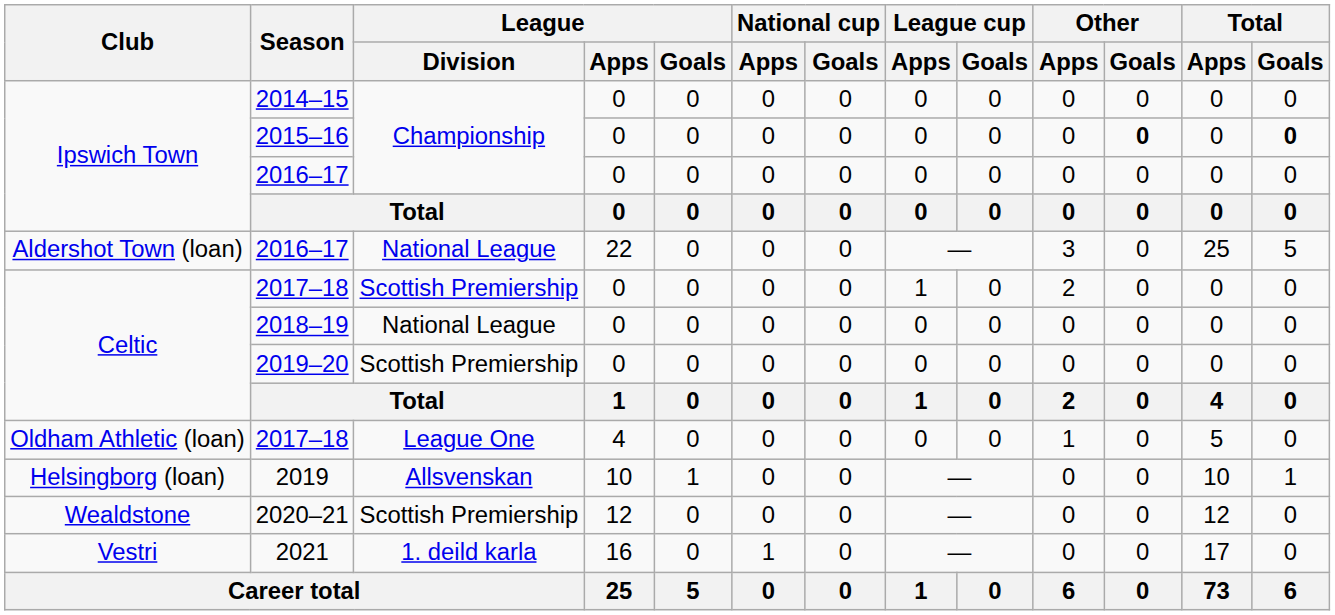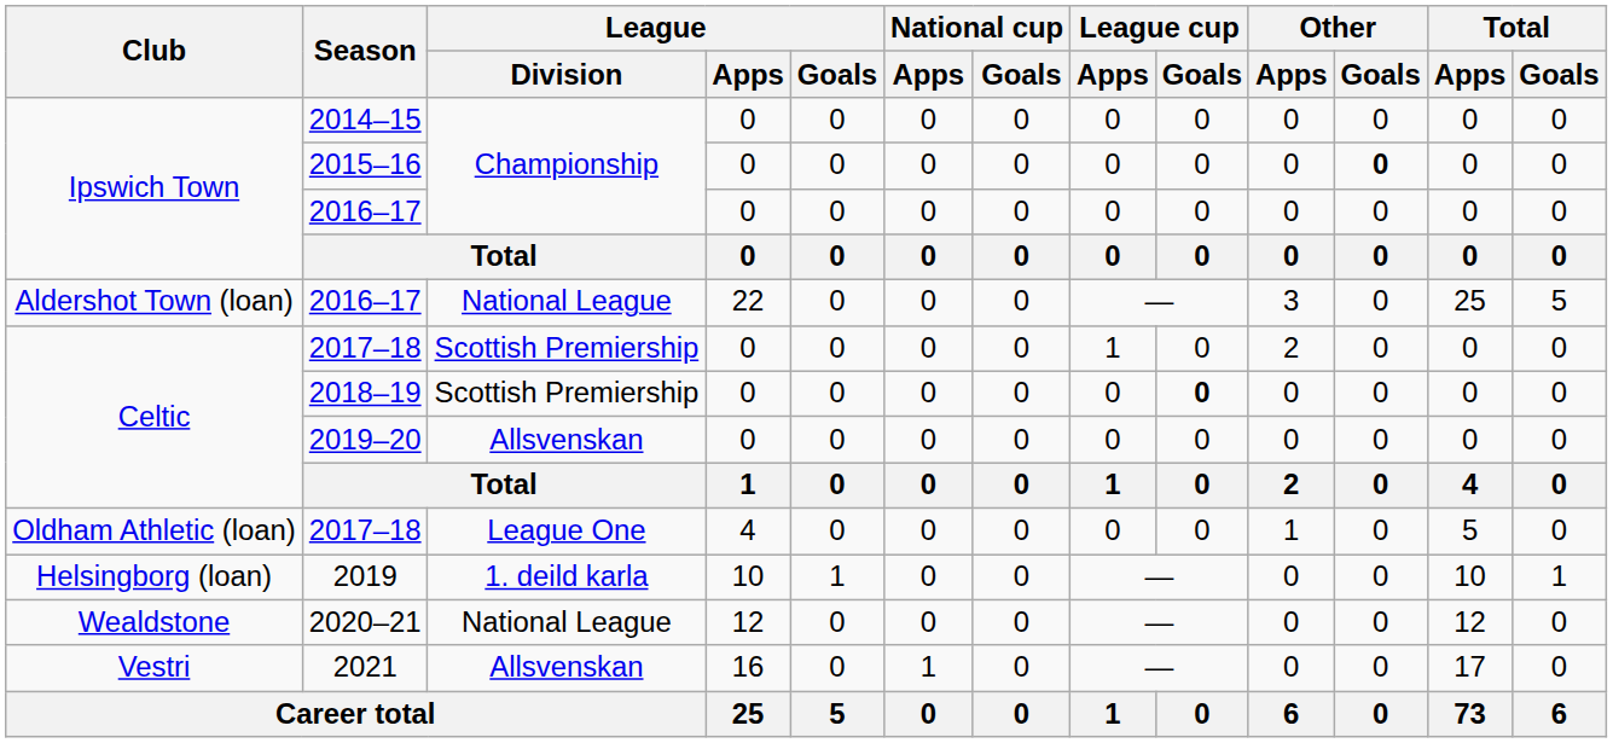2015–16 | Total / Goals: bold -> normal
2018–19 | League / Division: National League -> Scottish Premiership
2018–19 | League cup / Goals: normal -> bold
2019–20 | League / Division: Scottish Premiership -> Allsvenskan
2019 | League / Division: Allsvenskan -> 1. deild karla
2020–21 | League / Division: Scottish Premiership -> National League
2021 | League / Division: 1. deild karla -> Allsvenskan
